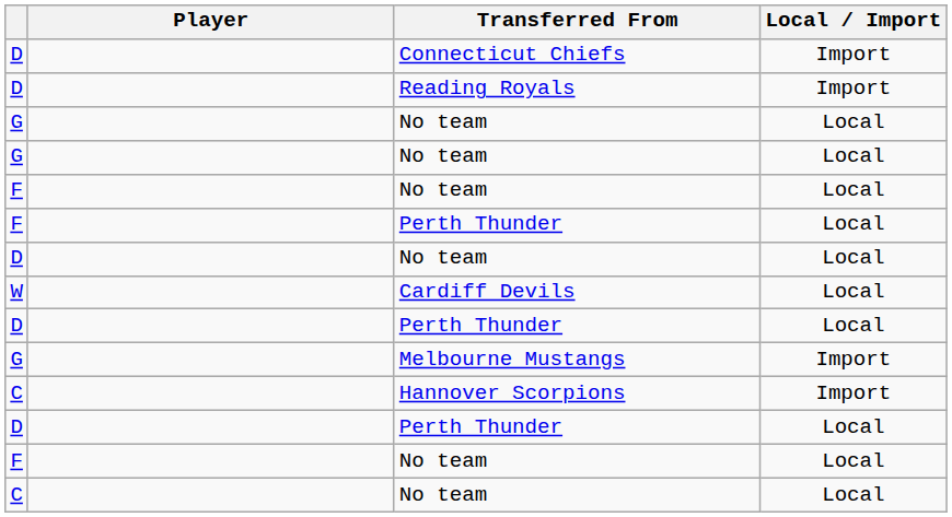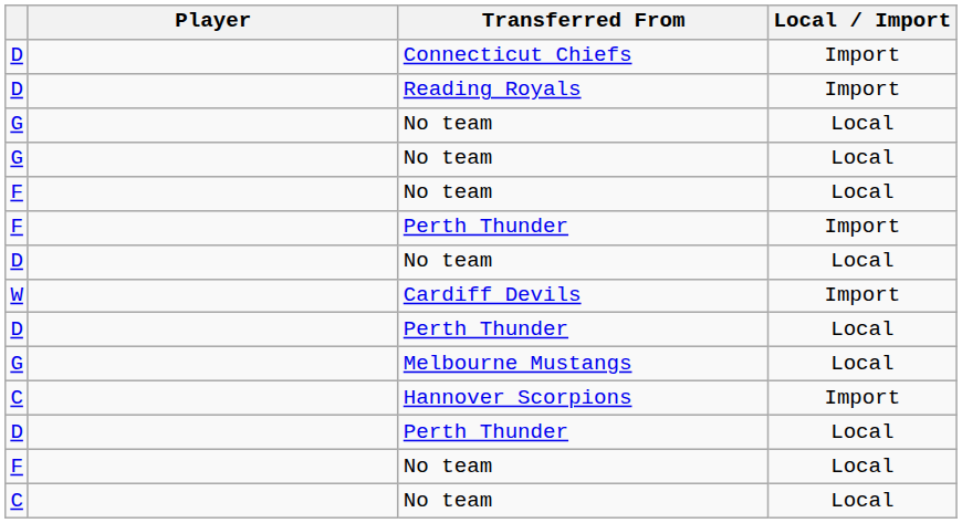F / Perth Thunder | Local / Import: Local -> Import
Cardiff Devils | Local / Import: Local -> Import
Melbourne Mustangs | Local / Import: Import -> Local
